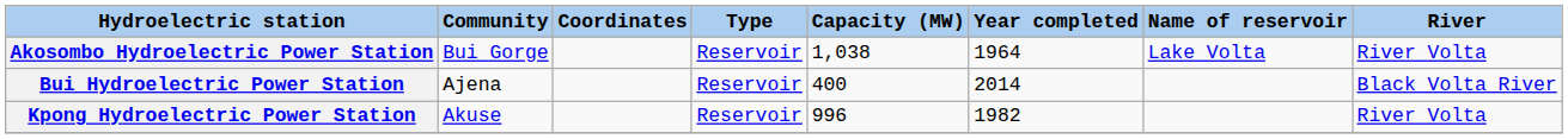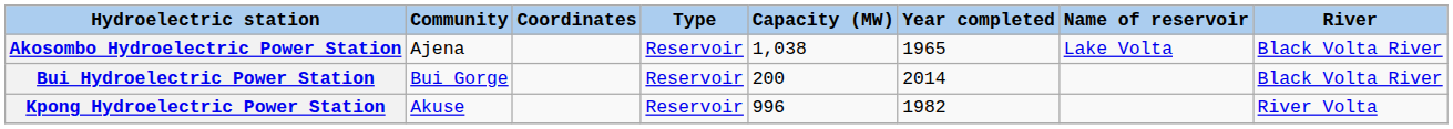Akosombo Hydroelectric Power Station | Community: Bui Gorge -> Ajena
Akosombo Hydroelectric Power Station | Year completed: 1964 -> 1965
Akosombo Hydroelectric Power Station | River: River Volta -> Black Volta River
Bui Hydroelectric Power Station | Community: Ajena -> Bui Gorge
Bui Hydroelectric Power Station | Capacity (MW): 400 -> 200
